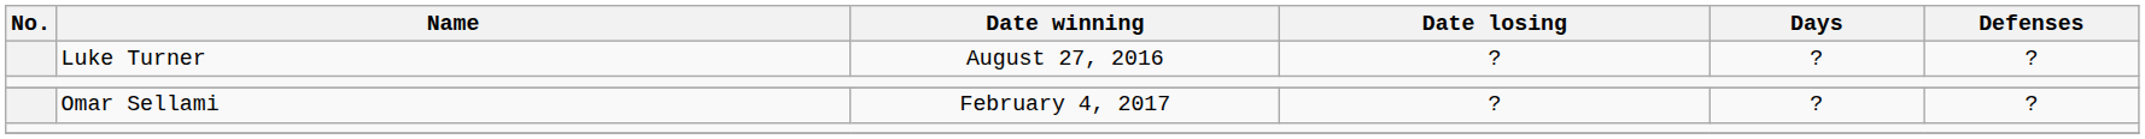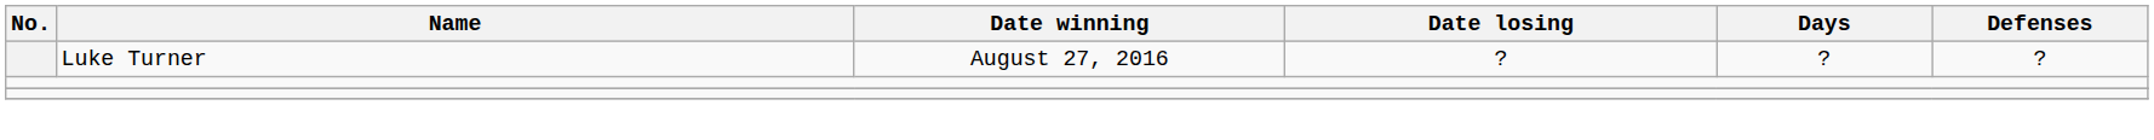- row: Omar Sellami | February 4, 2017 | ? | ? | ?
